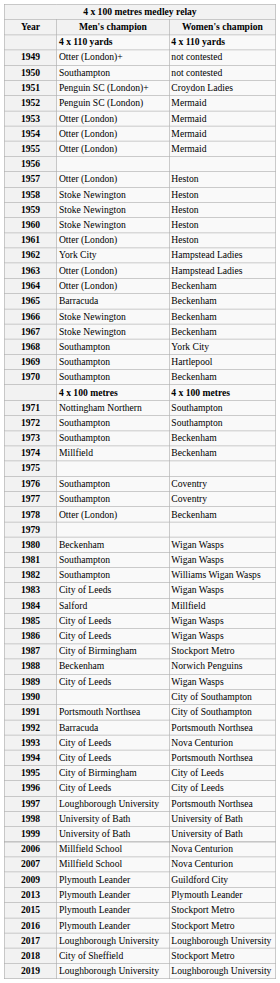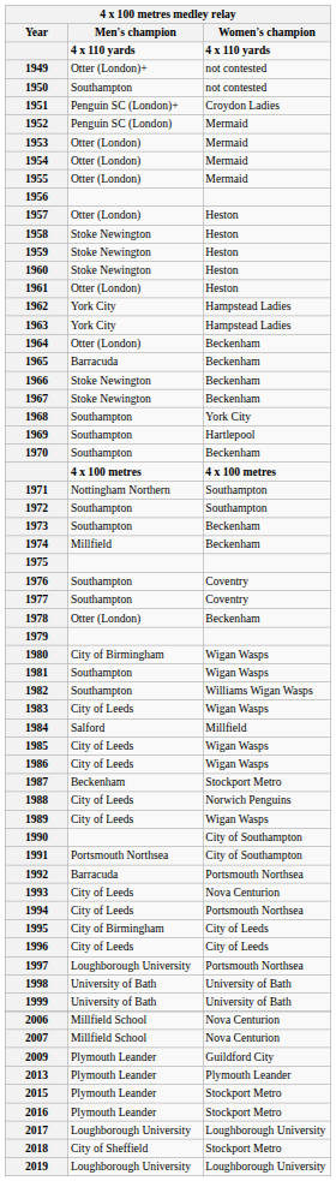1963 | Men's champion: Otter (London) -> York City
1980 | Men's champion: Beckenham -> City of Birmingham
1987 | Men's champion: City of Birmingham -> Beckenham
1988 | Men's champion: Beckenham -> City of Leeds
